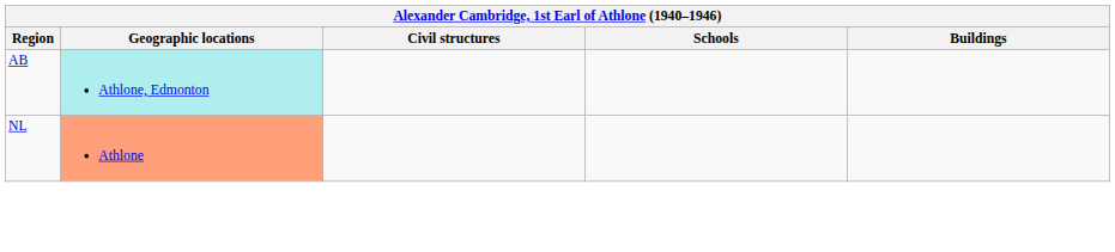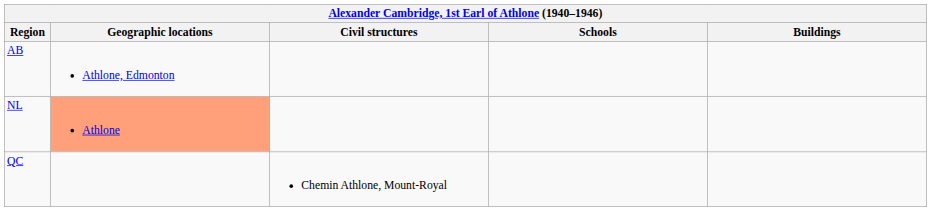AB | Geographic locations: paleturquoise background -> no background
+ row: QC | Chemin Athlone, Mount-Royal
